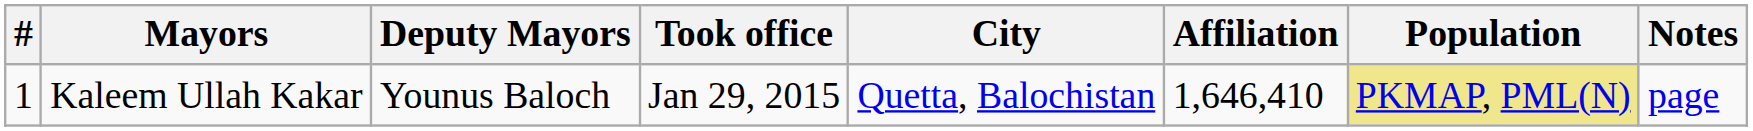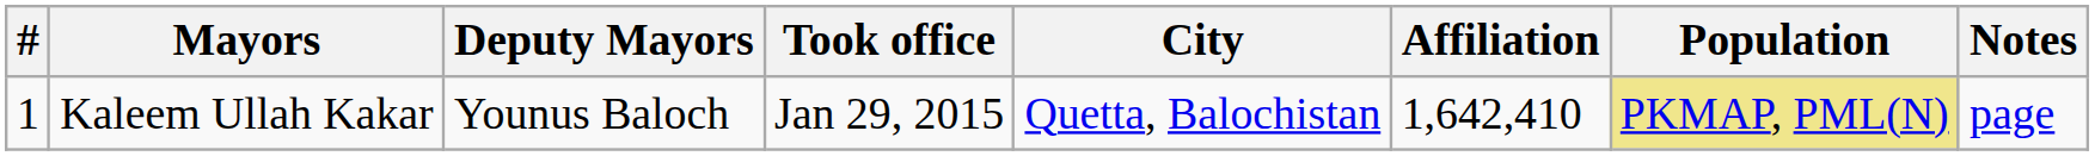Kaleem Ullah Kakar | Affiliation: 1,646,410 -> 1,642,410
